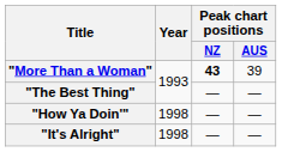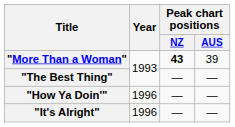"How Ya Doin'" | Year: 1998 -> 1996
"It's Alright" | Year: 1998 -> 1996
